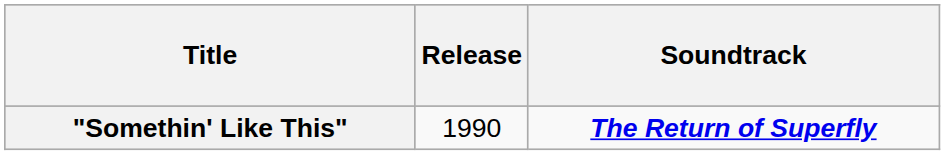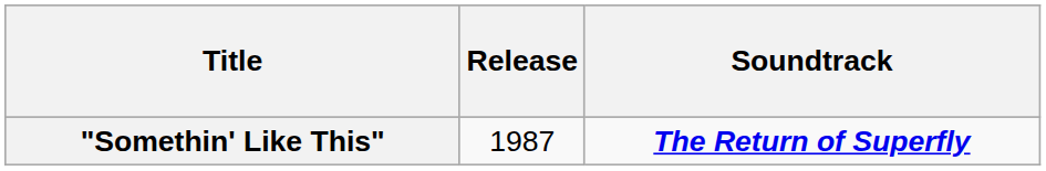"Somethin' Like This" | Release: 1990 -> 1987
